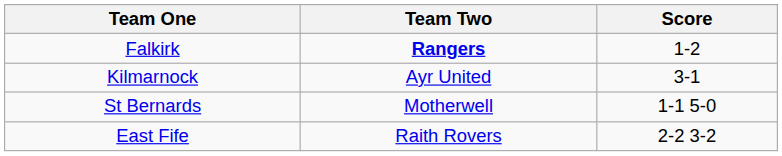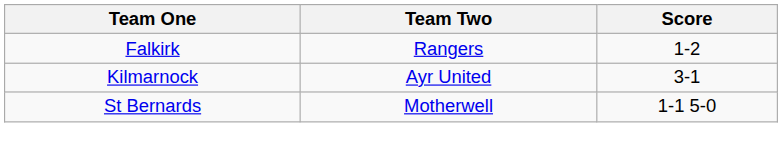Falkirk | Team Two: bold -> normal
- row: East Fife | Raith Rovers | 2-2 3-2
